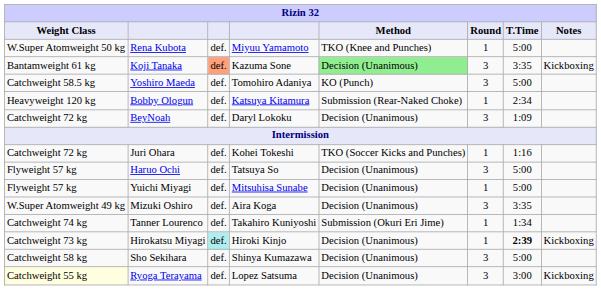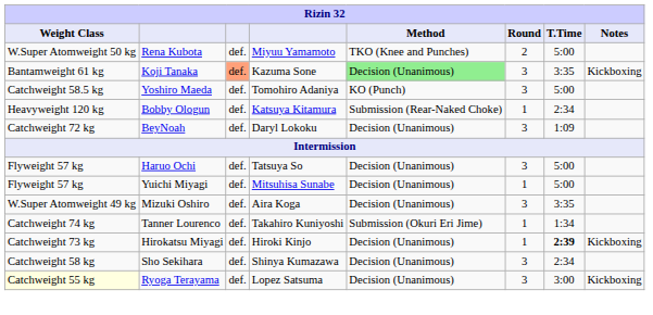Rena Kubota | Round: 1 -> 2
- row: Catchweight 72 kg | Juri Ohara | def. | Kohei Tokeshi | TKO (Soccer Kicks and Punches) | 1 | 1:16
Hirokatsu Miyagi | column 3: paleturquoise background -> no background
Sho Sekihara | T.Time: 5:00 -> 2:34
